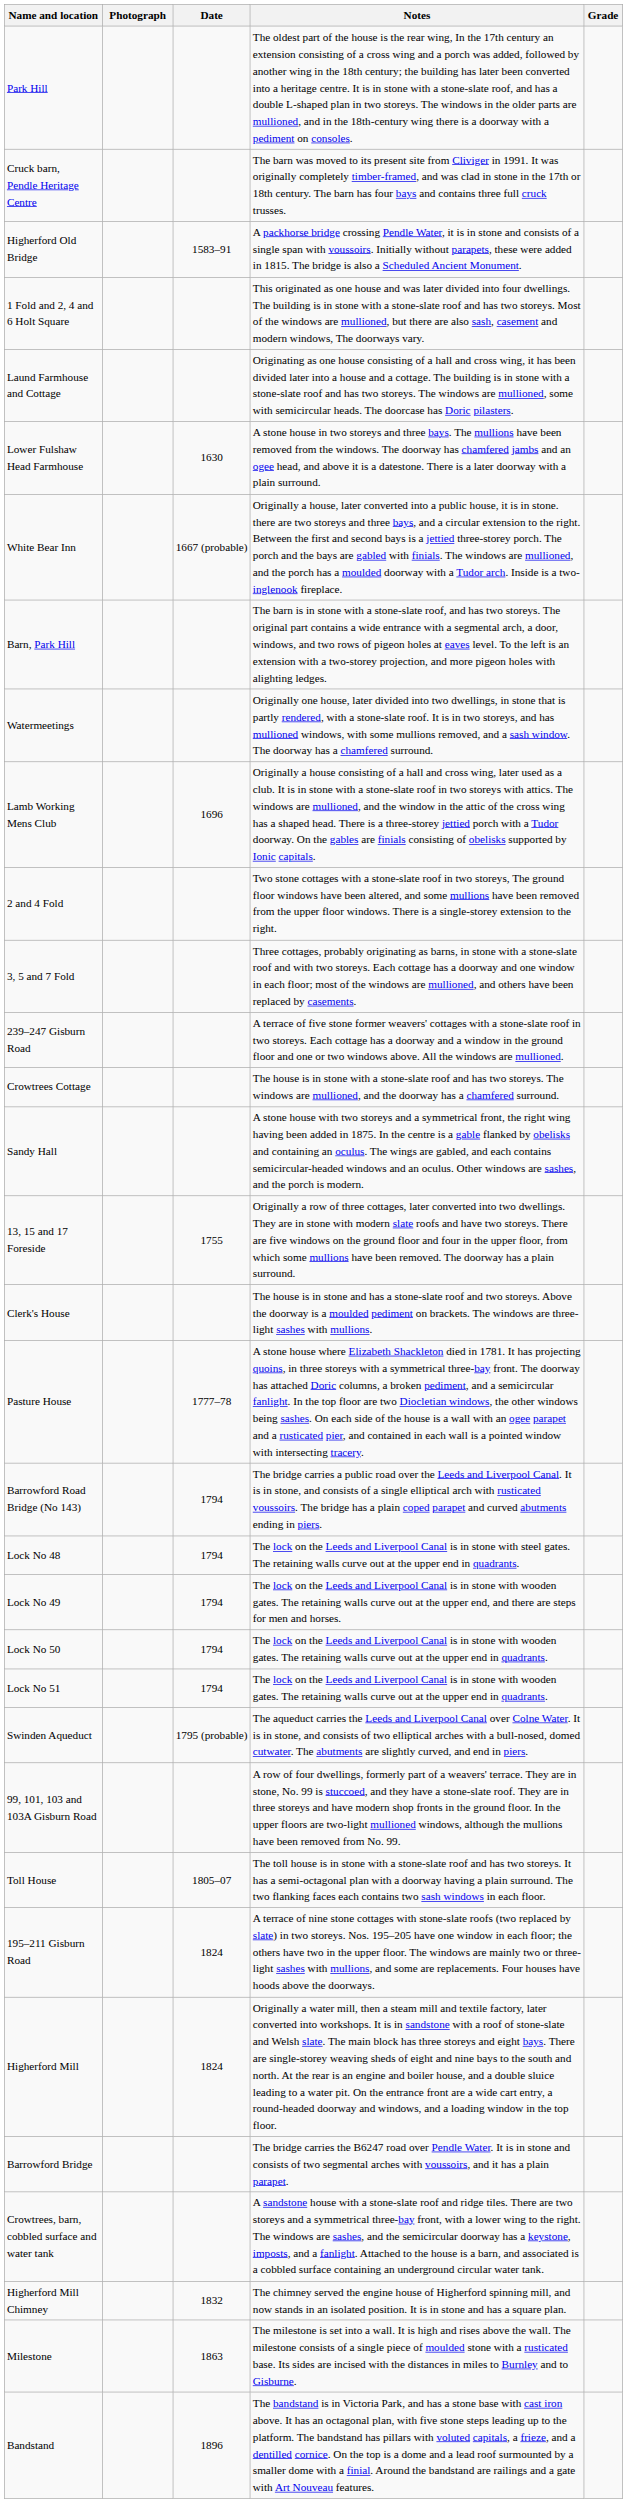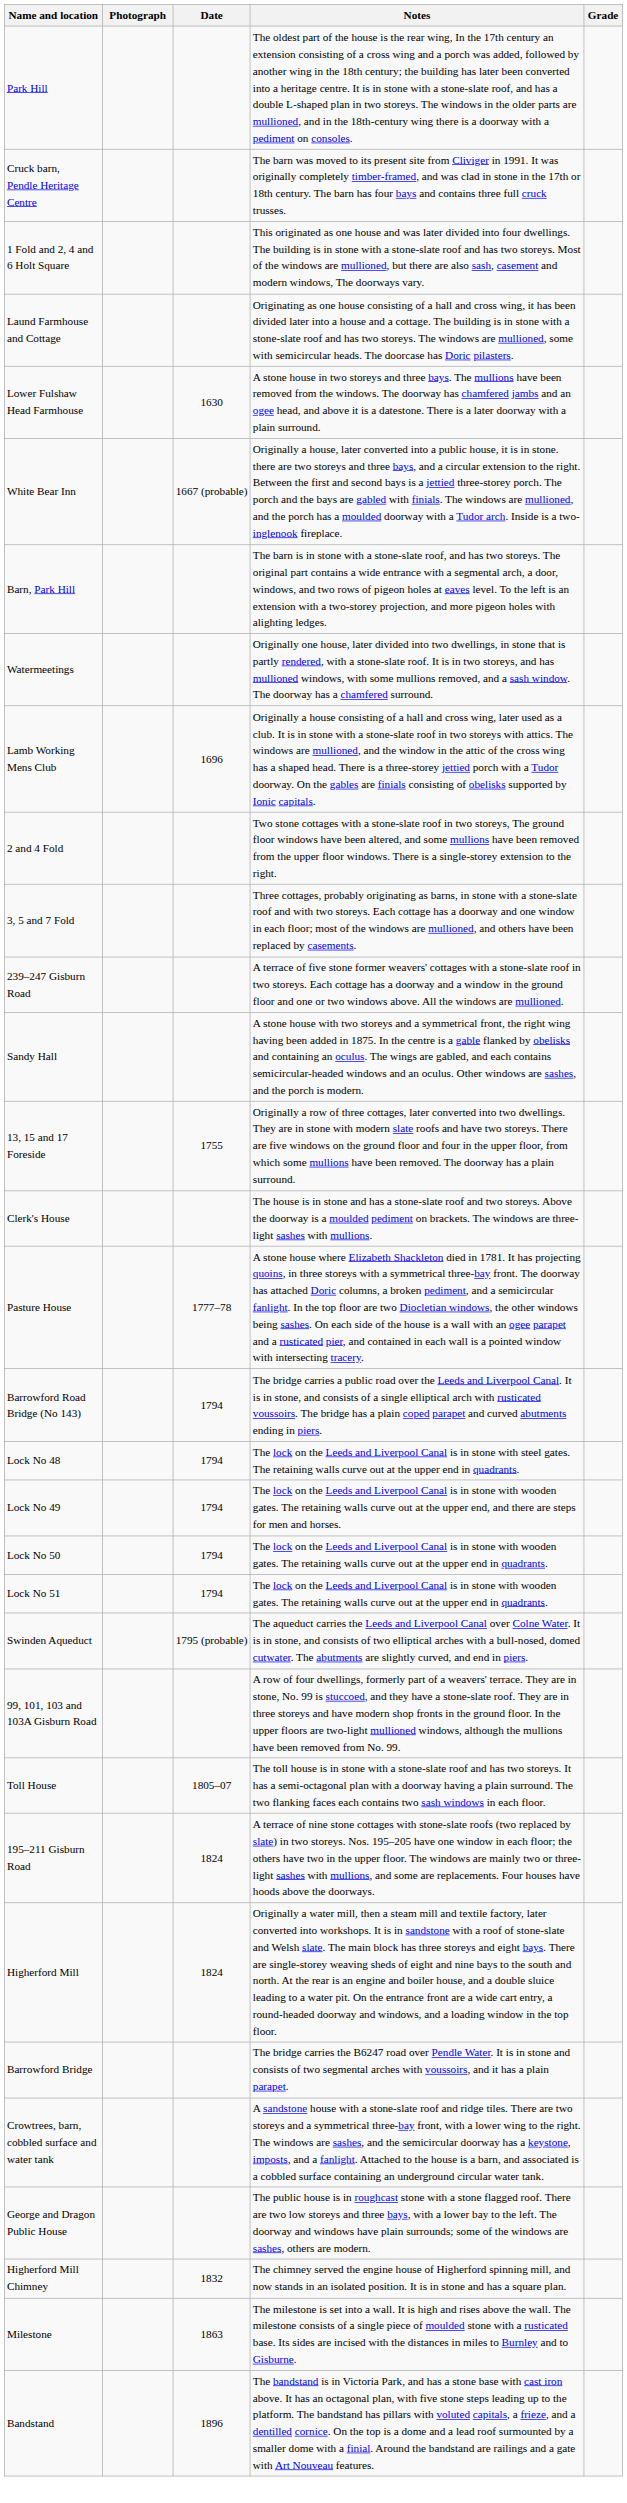- row: Higherford Old Bridge | 1583–91 | A packhorse bridge crossing Pendle Water, it is in stone and consists of a single span with voussoirs. Initially without parapets, these were added in 1815. The bridge is also a Scheduled Ancient Monument.
- row: Crowtrees Cottage | The house is in stone with a stone-slate roof and has two storeys. The windows are mullioned, and the doorway has a chamfered surround.
+ row: George and Dragon Public House | The public house is in roughcast stone with a stone flagged roof. There are two low storeys and three bays, with a lower bay to the left. The doorway and windows have plain surrounds; some of the windows are sashes, others are modern.
